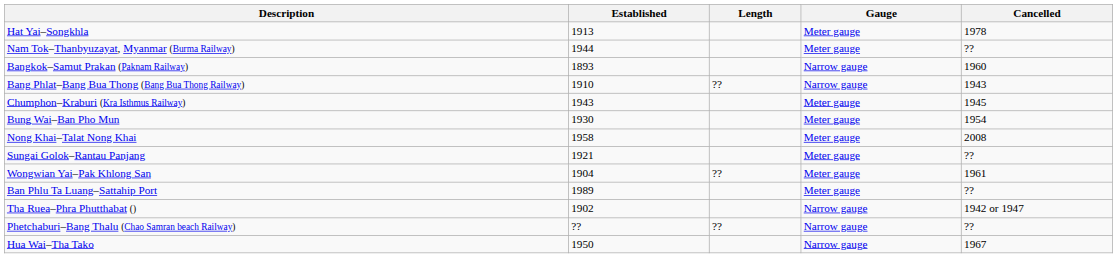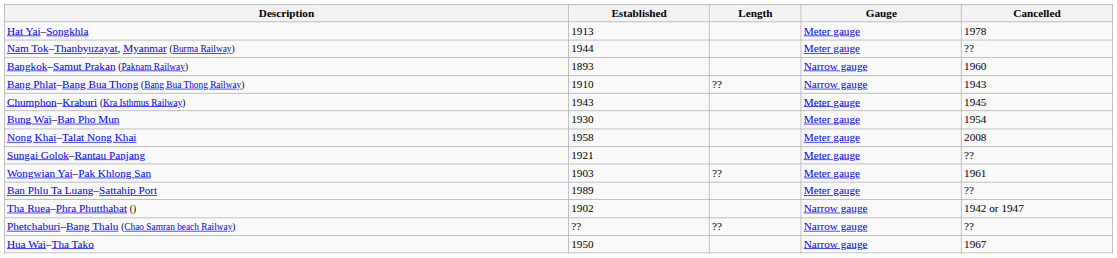Wongwian Yai–Pak Khlong San | Established: 1904 -> 1903
